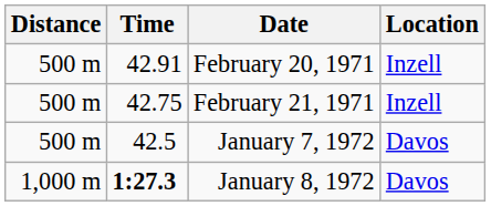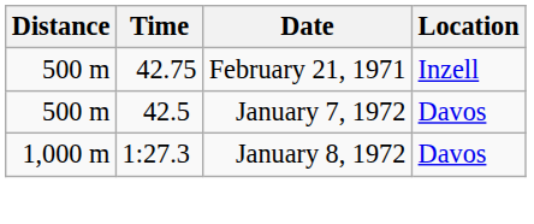- row: 500 m | 42.91 | February 20, 1971 | Inzell
January 8, 1972 | Time: bold -> normal
